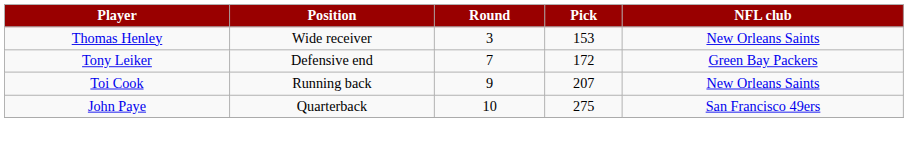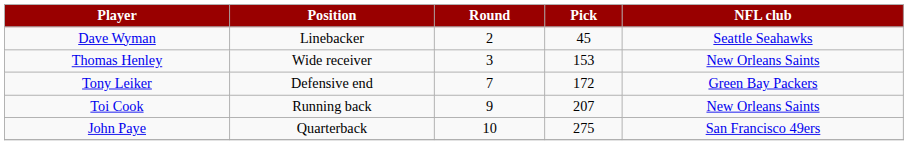+ row: Dave Wyman | Linebacker | 2 | 45 | Seattle Seahawks
